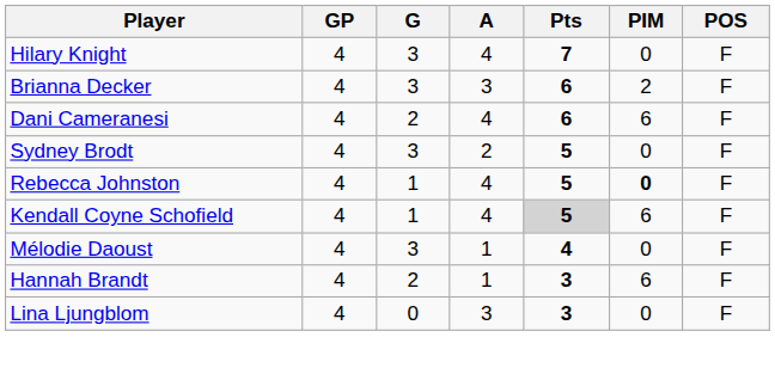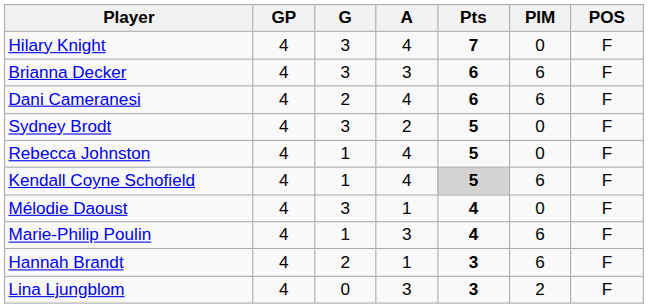Brianna Decker | PIM: 2 -> 6
Rebecca Johnston | PIM: bold -> normal
+ row: Marie-Philip Poulin | 4 | 1 | 3 | 4 | 6 | F
Lina Ljungblom | PIM: 0 -> 2
